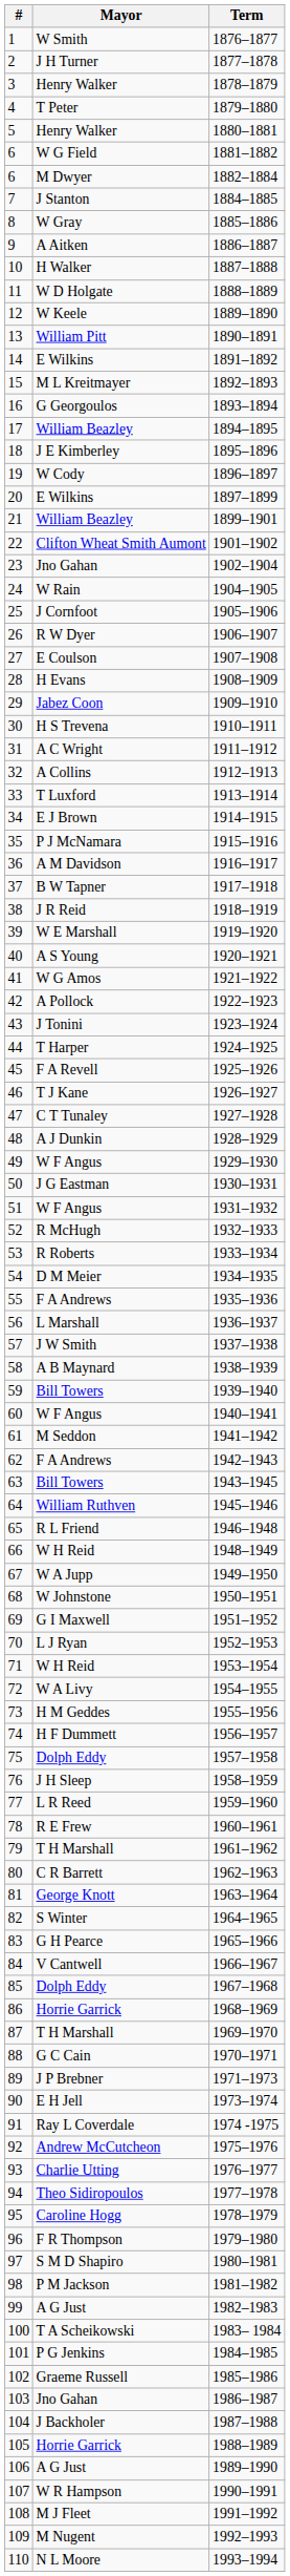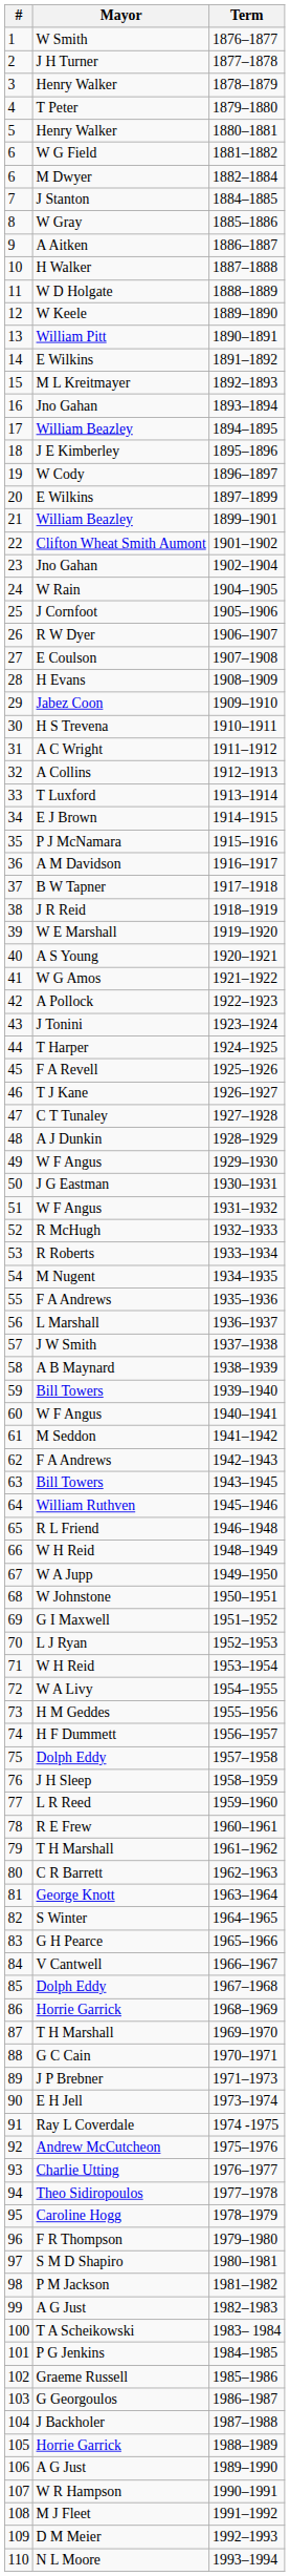1893–1894 | Mayor: G Georgoulos -> Jno Gahan
1934–1935 | Mayor: D M Meier -> M Nugent
1986–1987 | Mayor: Jno Gahan -> G Georgoulos
1992–1993 | Mayor: M Nugent -> D M Meier
